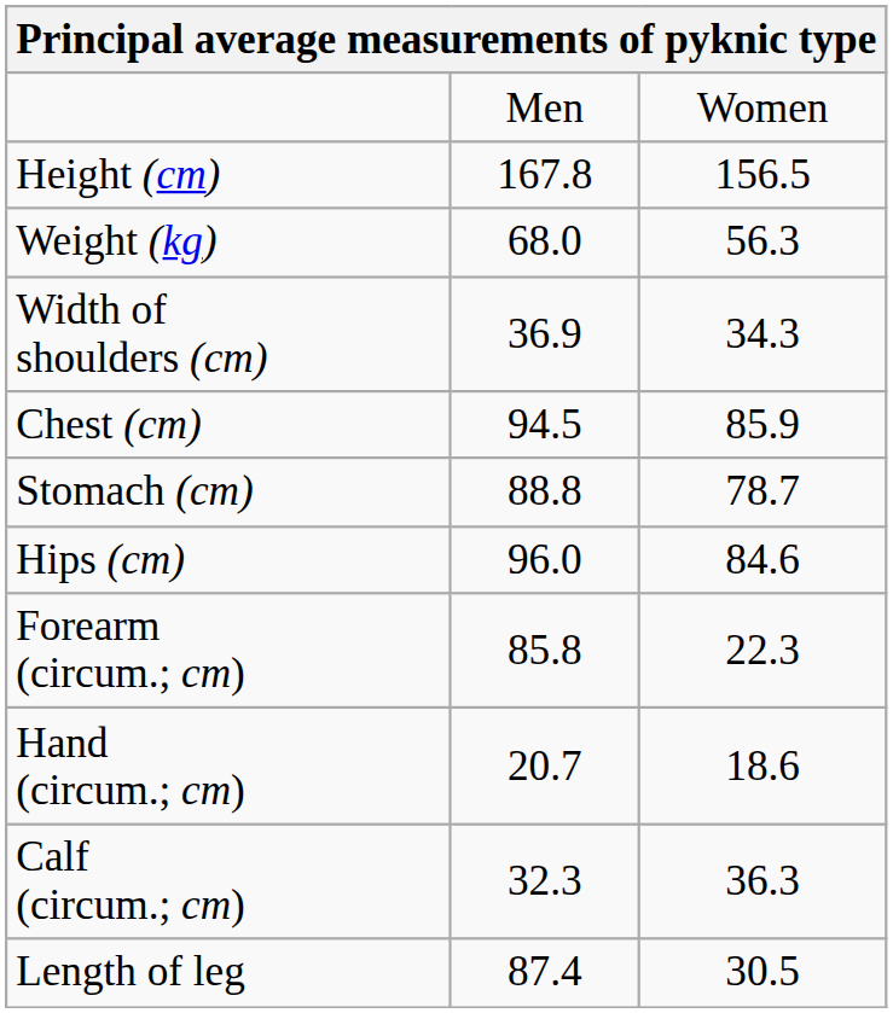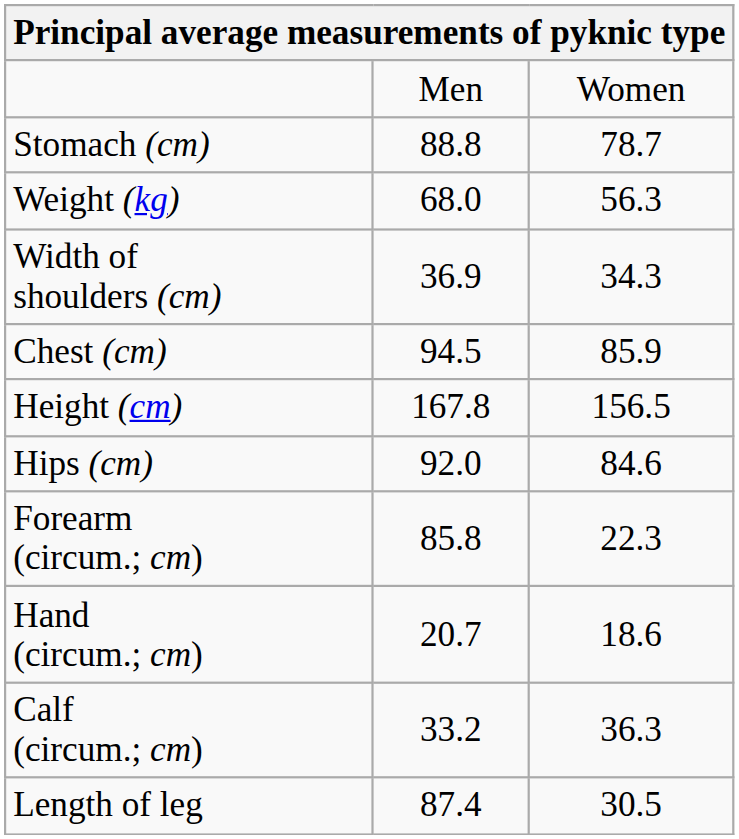rows swapped: Height (cm) <-> Stomach (cm)
Hips (cm) | column 2: 96.0 -> 92.0
Calf (circum.; cm) | column 2: 32.3 -> 33.2
